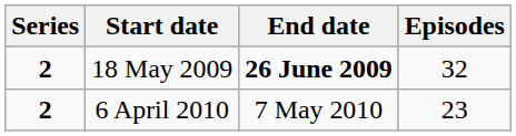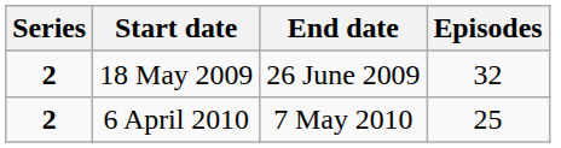18 May 2009 | End date: bold -> normal
6 April 2010 | Episodes: 23 -> 25
